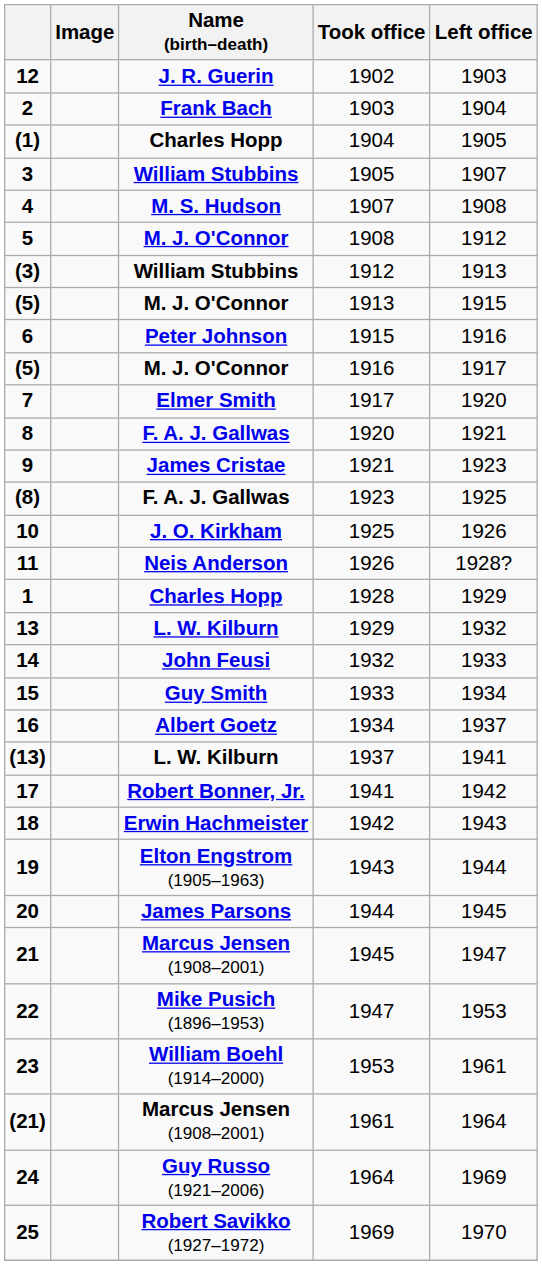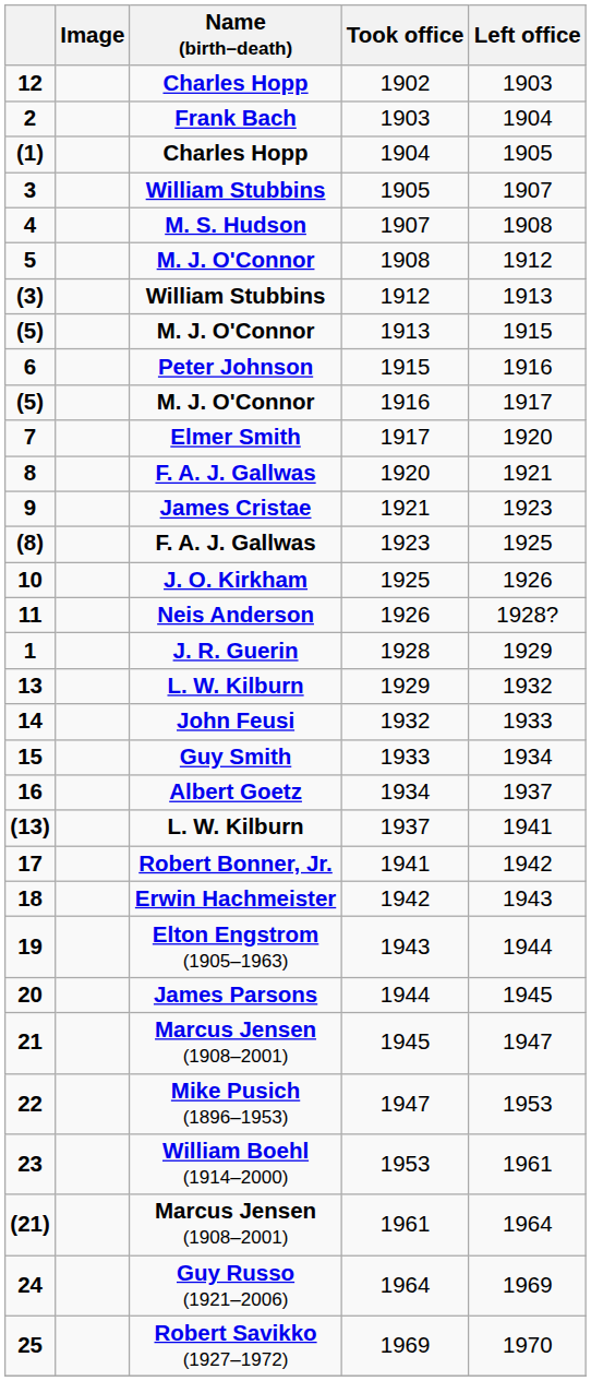1902 | Name (birth–death): J. R. Guerin -> Charles Hopp
1928 | Name (birth–death): Charles Hopp -> J. R. Guerin
